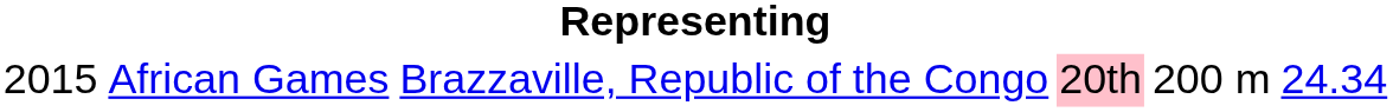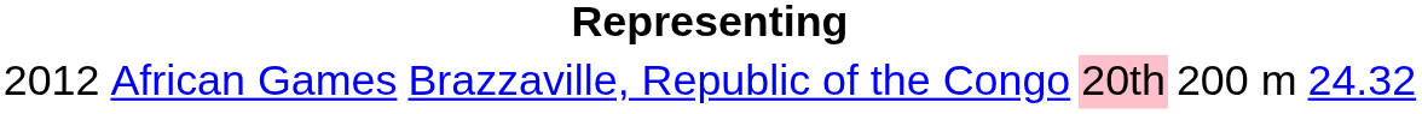African Games | column 1: 2015 -> 2012
African Games | column 6: 24.34 -> 24.32
